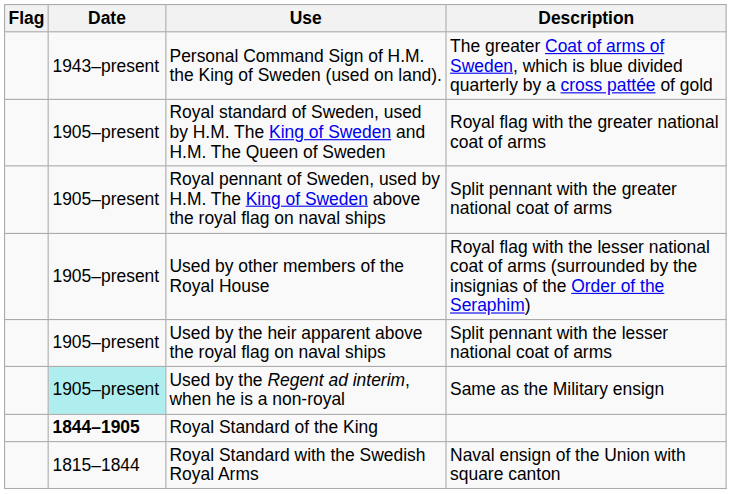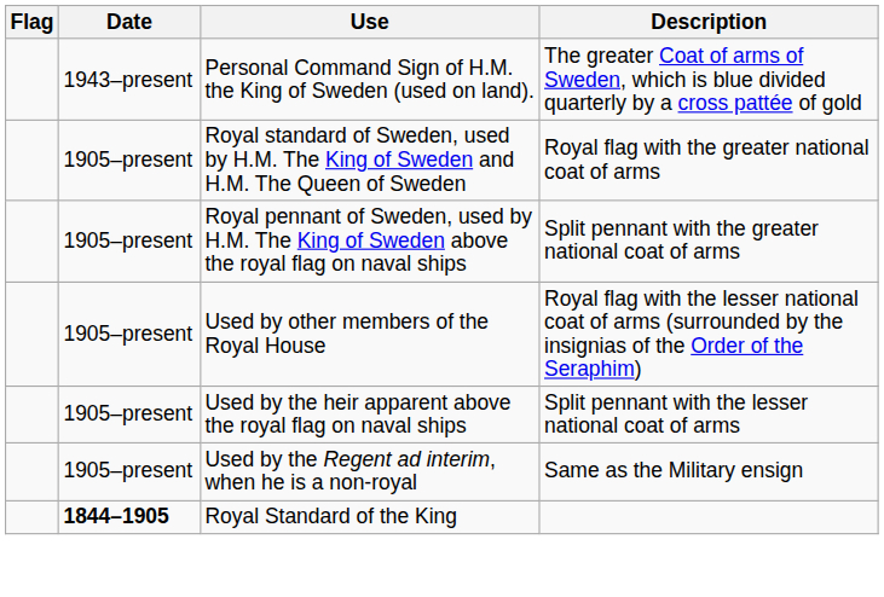Used by the Regent ad interim, when he is a non-royal | Date: paleturquoise background -> no background
- row: 1815–1844 | Royal Standard with the Swedish Royal Arms | Naval ensign of the Union with square canton
